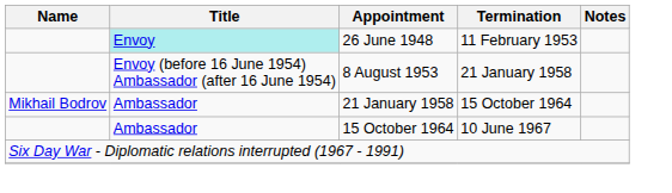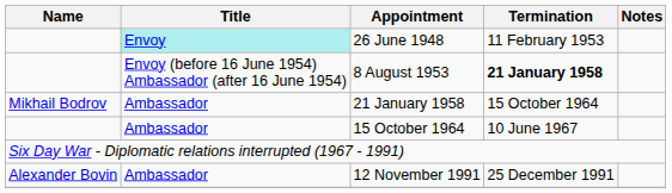8 August 1953 | Termination: normal -> bold
+ row: Alexander Bovin | Ambassador | 12 November 1991 | 25 December 1991
